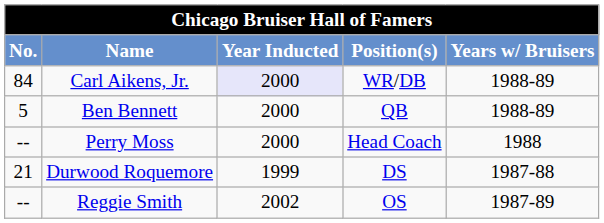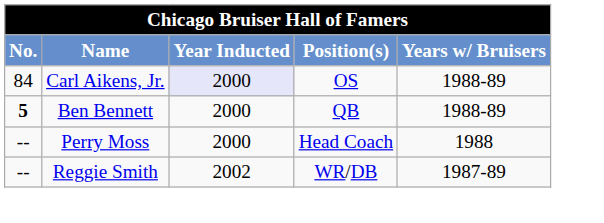Carl Aikens, Jr. | Position(s): WR/DB -> OS
Ben Bennett | No.: normal -> bold
- row: 21 | Durwood Roquemore | 1999 | DS | 1987-88
Reggie Smith | Position(s): OS -> WR/DB
